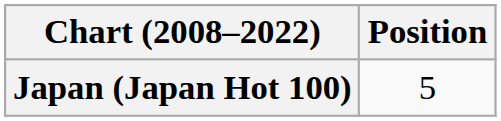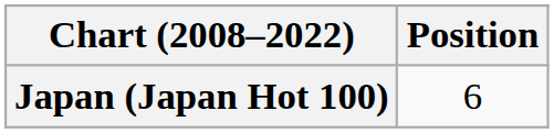Japan (Japan Hot 100) | Position: 5 -> 6
